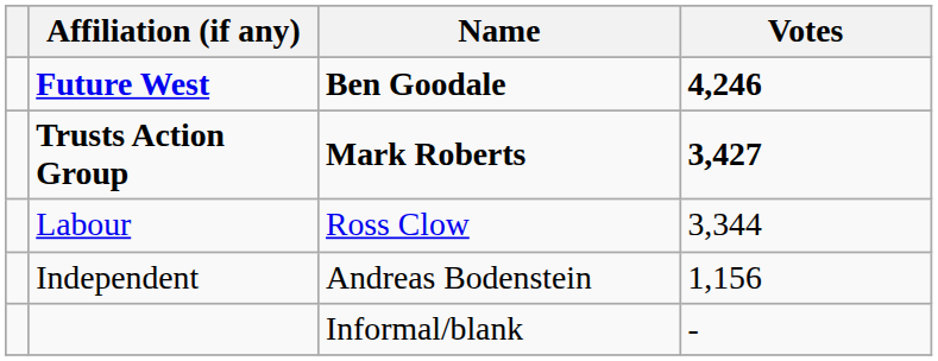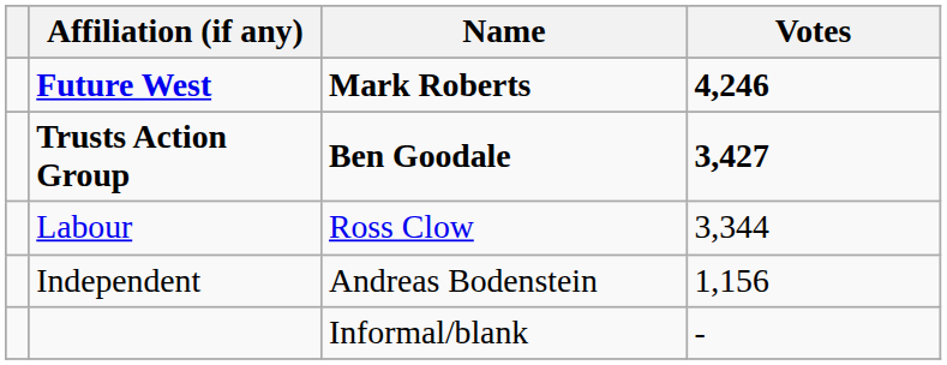Future West | Name: Ben Goodale -> Mark Roberts
Trusts Action Group | Name: Mark Roberts -> Ben Goodale
